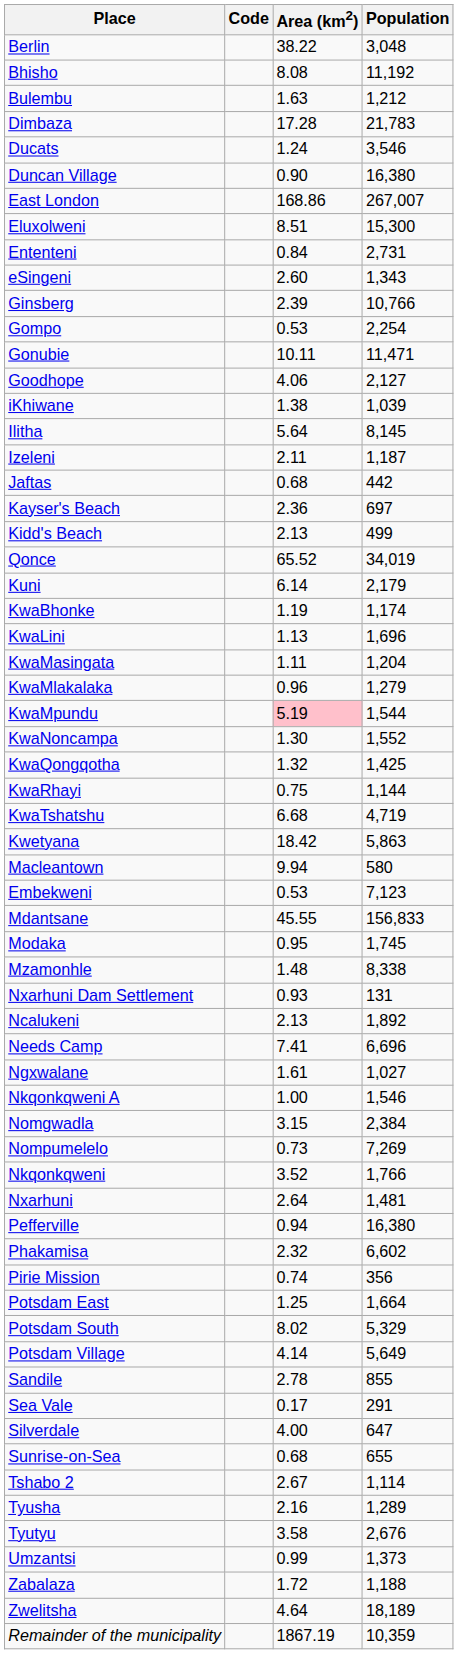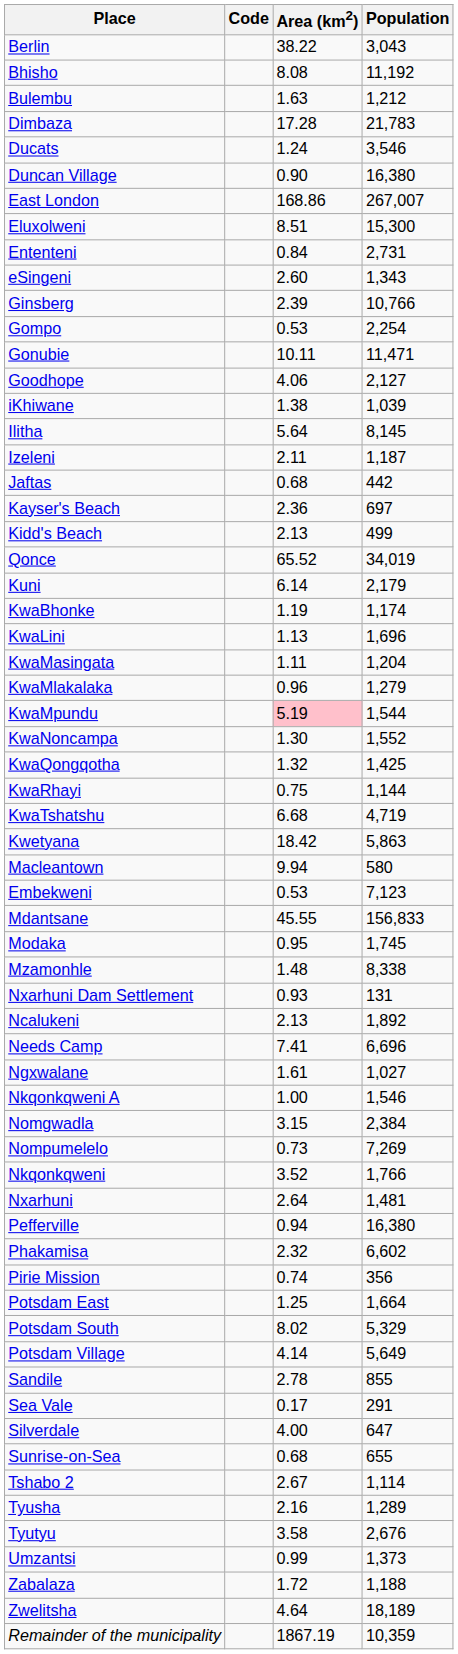Berlin | Population: 3,048 -> 3,043
